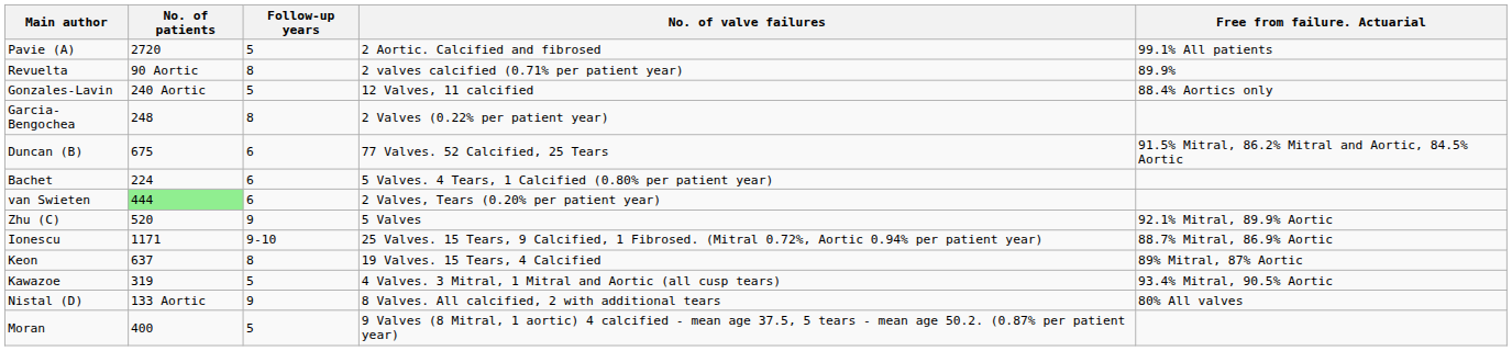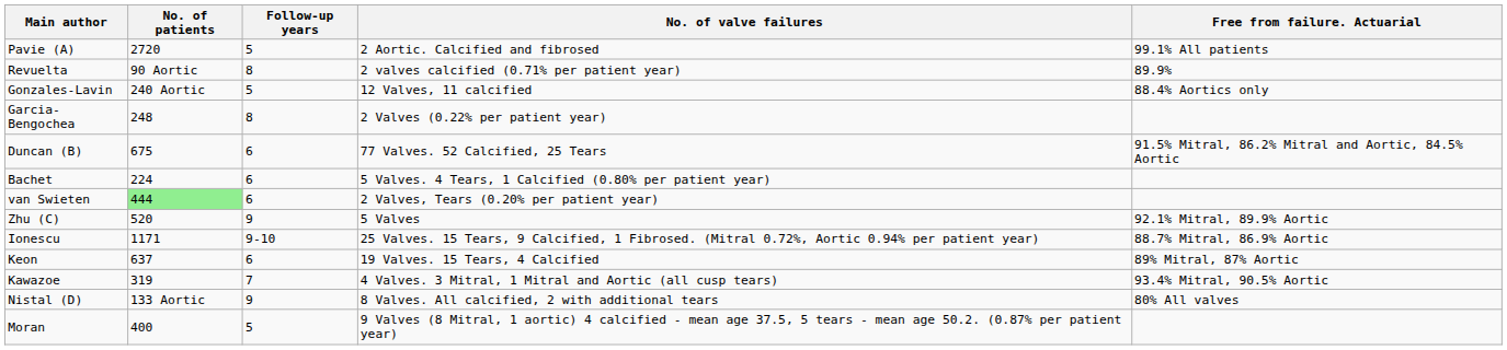Keon | Follow-up years: 8 -> 6
Kawazoe | Follow-up years: 5 -> 7
